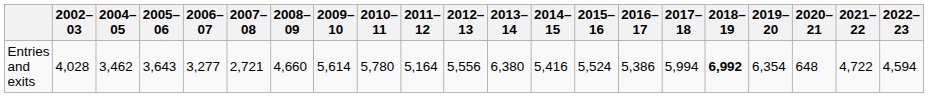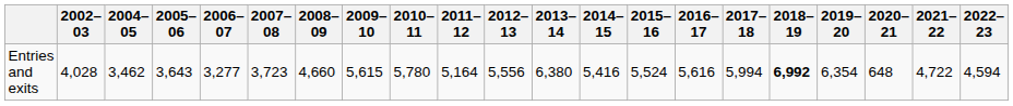Entries and exits | 2007–08: 2,721 -> 3,723
Entries and exits | 2009–10: 5,614 -> 5,615
Entries and exits | 2016–17: 5,386 -> 5,616
